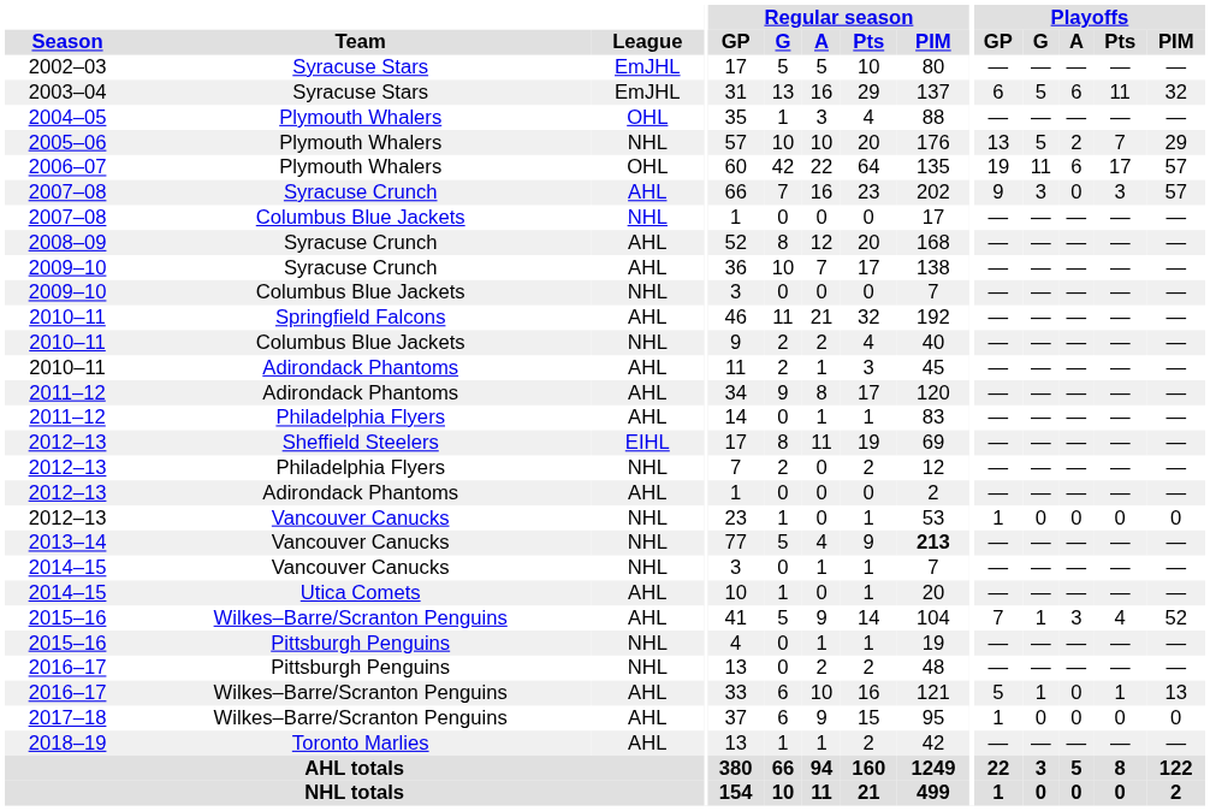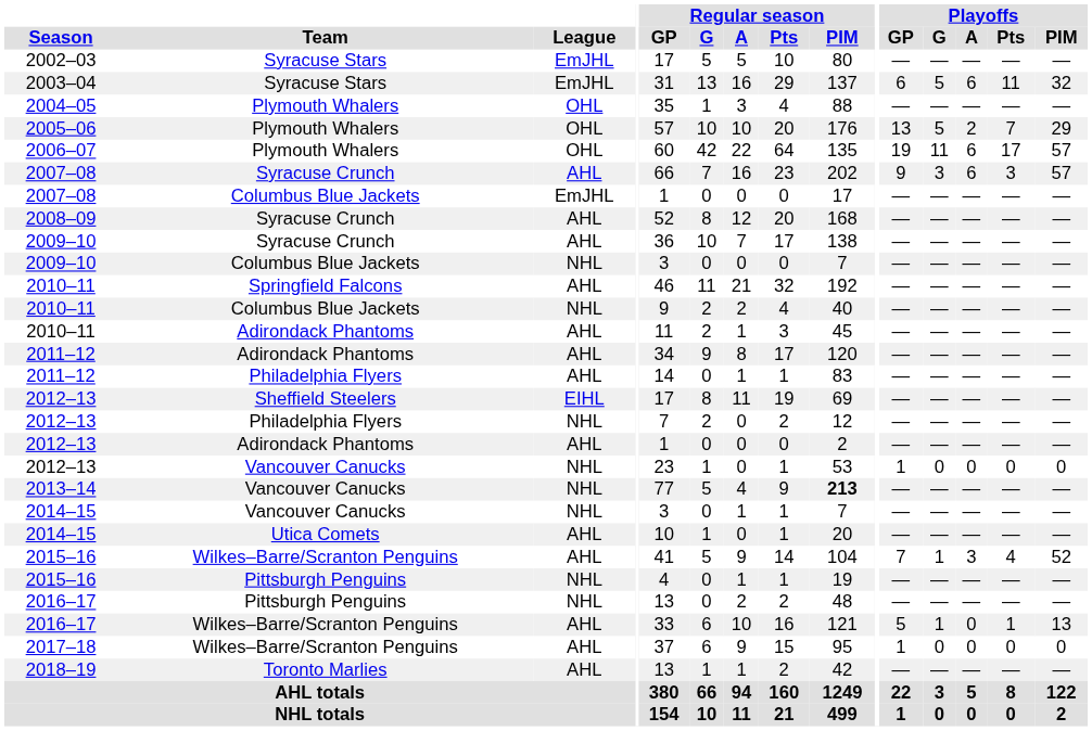2005–06 | League: NHL -> OHL
2007–08 / Syracuse Crunch | Playoffs / A: 0 -> 6
2007–08 / Columbus Blue Jackets | League: NHL -> EmJHL
